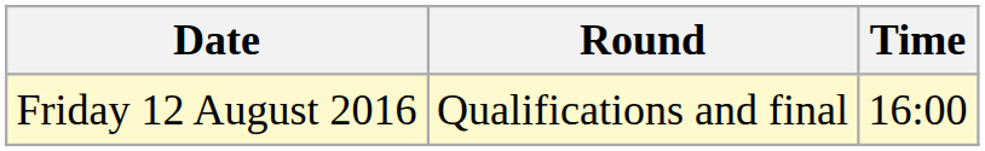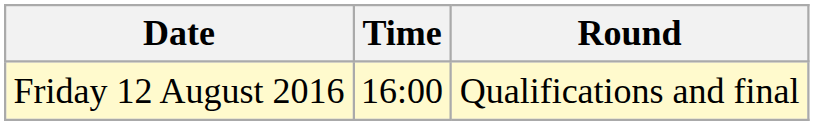columns swapped: Time <-> Round
